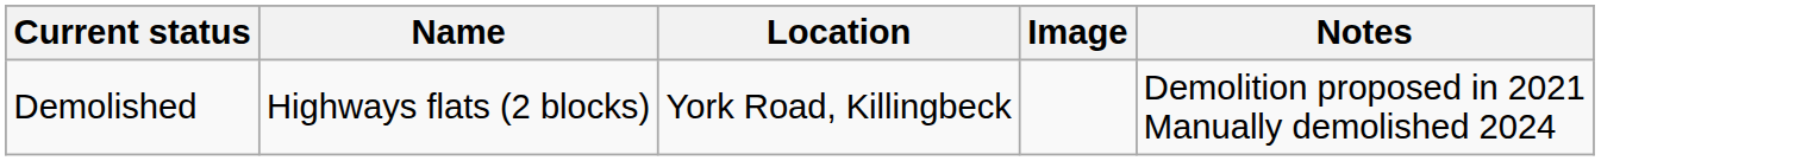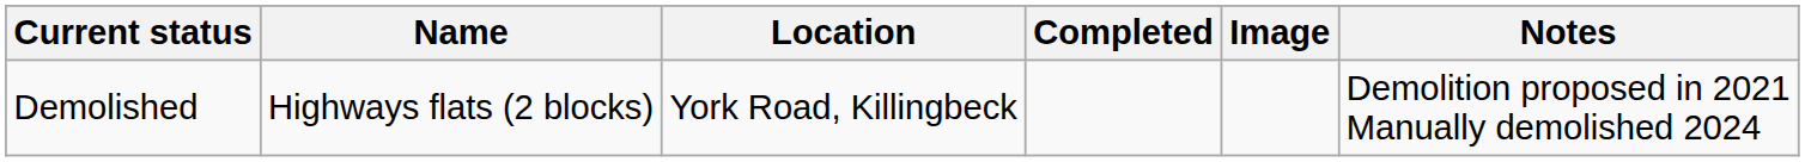+ column: Completed
